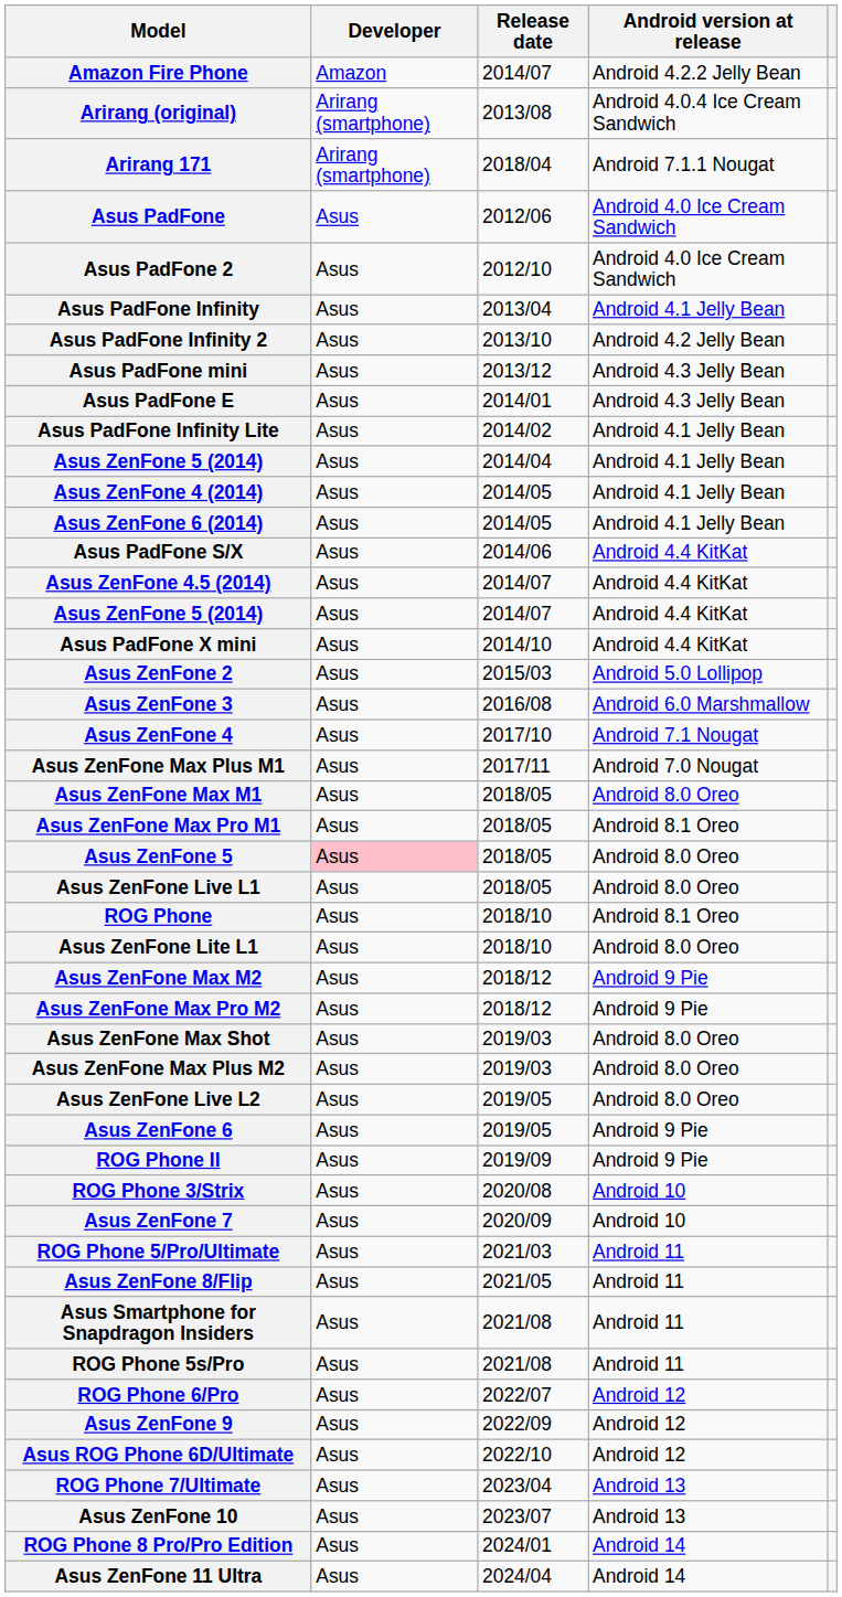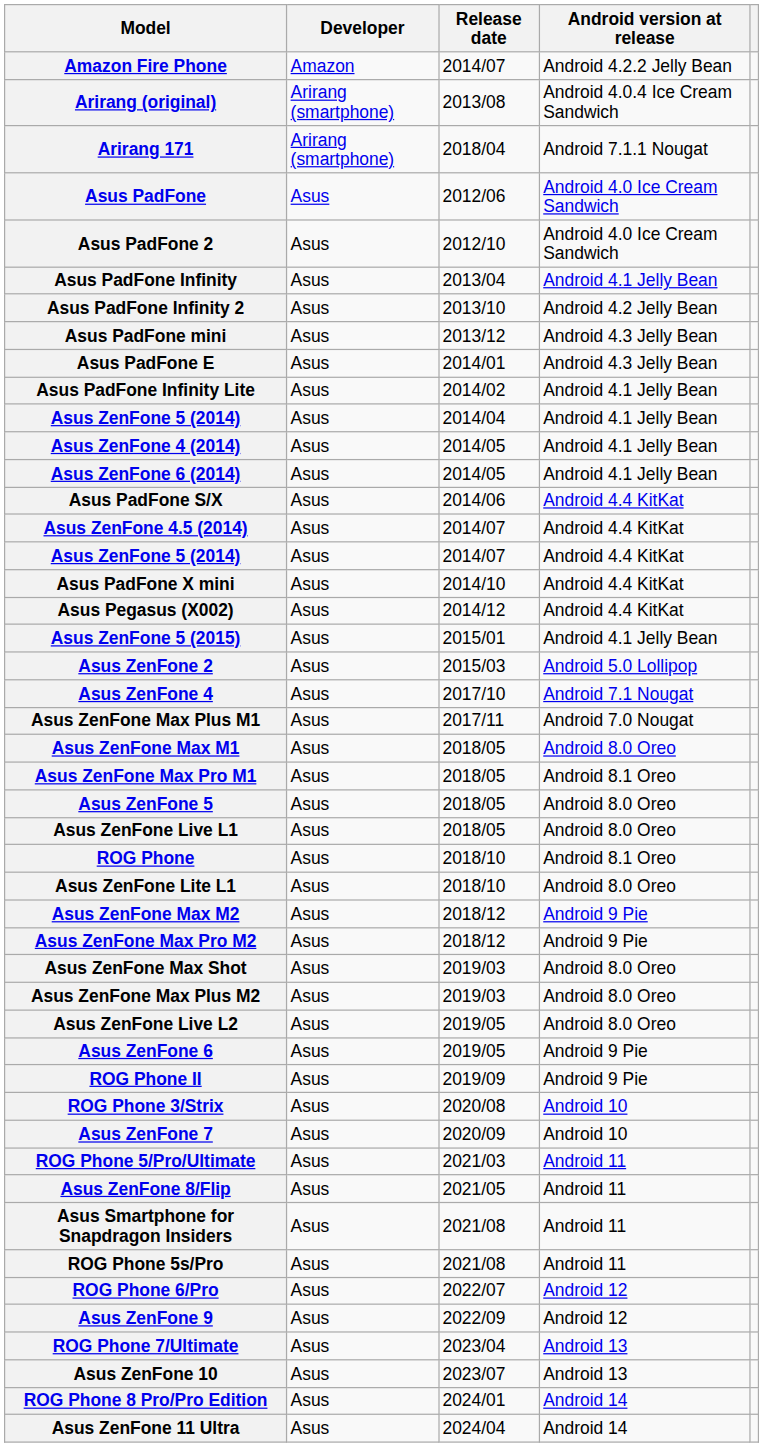+ row: Asus Pegasus (X002) | Asus | 2014/12 | Android 4.4 KitKat
+ row: Asus ZenFone 5 (2015) | Asus | 2015/01 | Android 4.1 Jelly Bean
- row: Asus ZenFone 3 | Asus | 2016/08 | Android 6.0 Marshmallow
Asus ZenFone 5 | Developer: pink background -> no background
- row: Asus ROG Phone 6D/Ultimate | Asus | 2022/10 | Android 12
